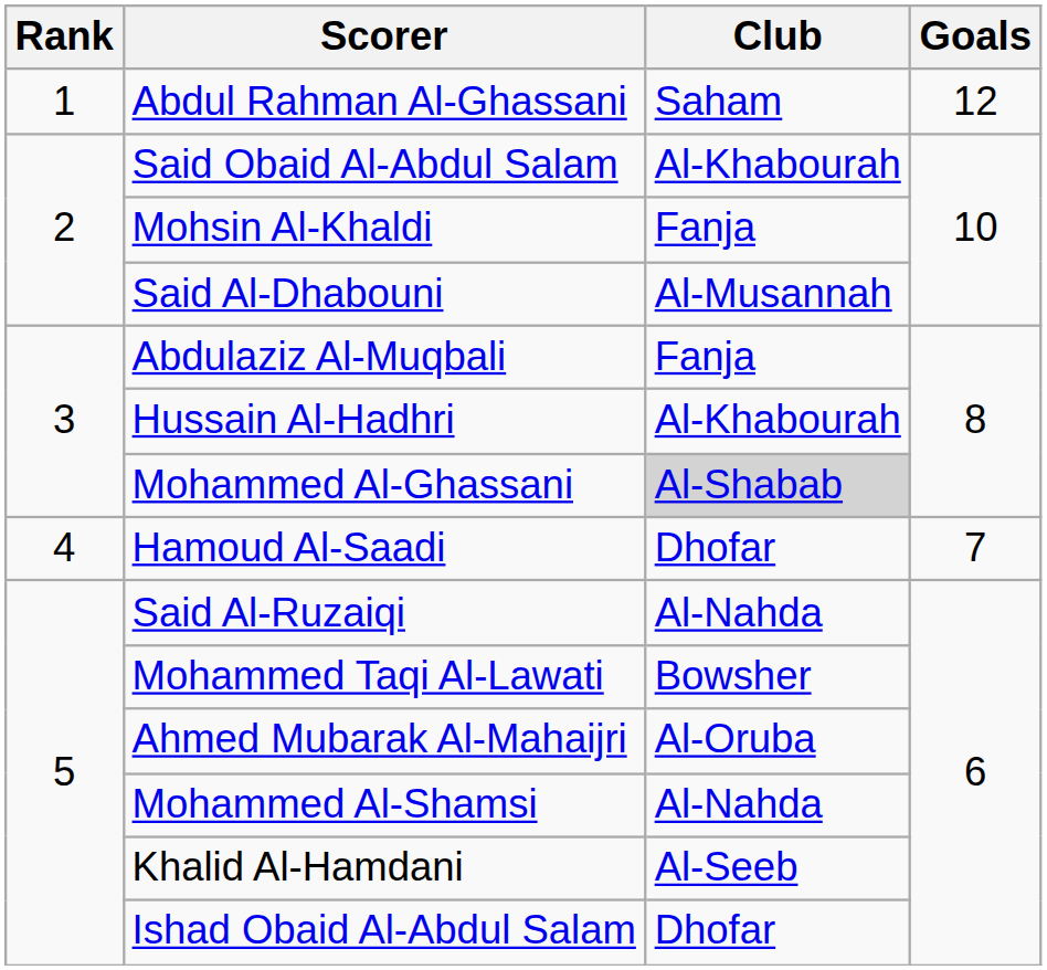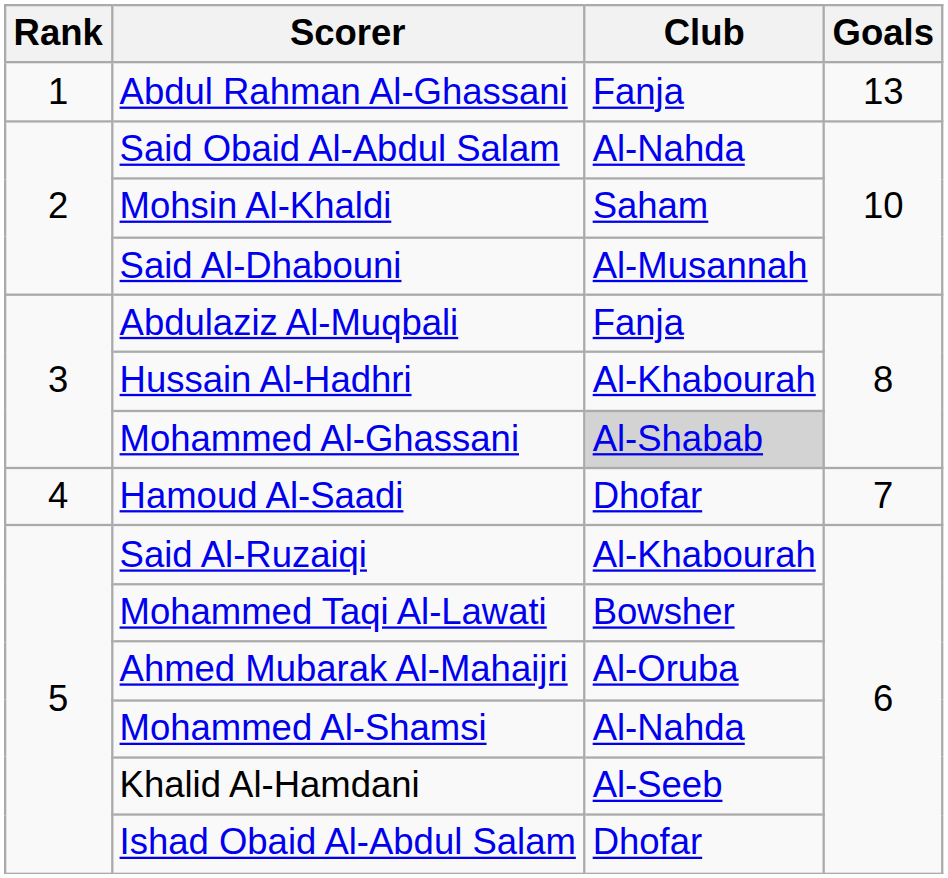Abdul Rahman Al-Ghassani | Club: Saham -> Fanja
Abdul Rahman Al-Ghassani | Goals: 12 -> 13
Said Obaid Al-Abdul Salam | Club: Al-Khabourah -> Al-Nahda
Mohsin Al-Khaldi | Club: Fanja -> Saham
Said Al-Ruzaiqi | Club: Al-Nahda -> Al-Khabourah
